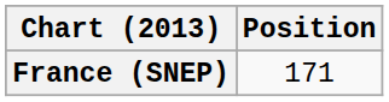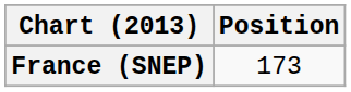France (SNEP) | Position: 171 -> 173
